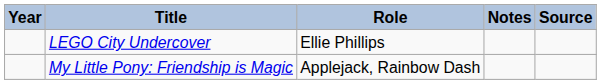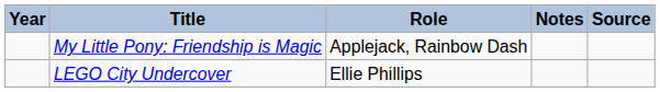rows swapped: My Little Pony: Friendship is Magic <-> LEGO City Undercover
